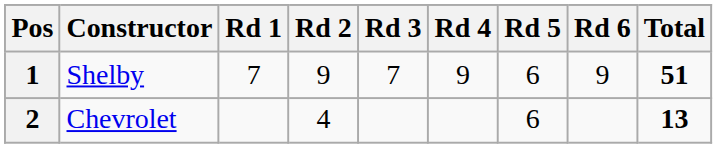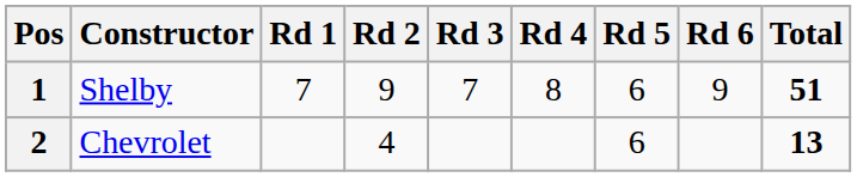1 | Rd 4: 9 -> 8
